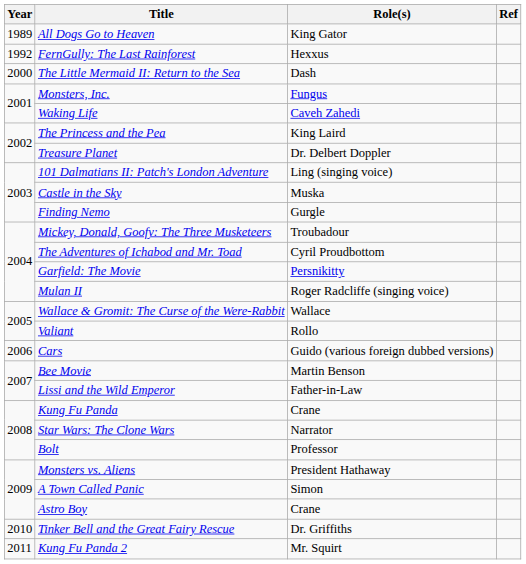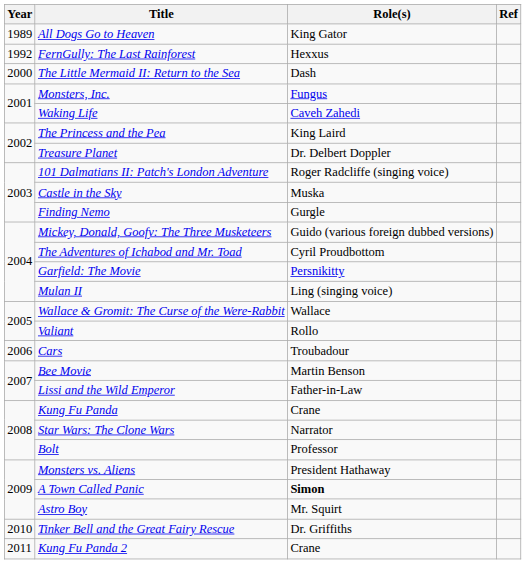101 Dalmatians II: Patch's London Adventure | Role(s): Ling (singing voice) -> Roger Radcliffe (singing voice)
Mickey, Donald, Goofy: The Three Musketeers | Role(s): Troubadour -> Guido (various foreign dubbed versions)
Mulan II | Role(s): Roger Radcliffe (singing voice) -> Ling (singing voice)
Cars | Role(s): Guido (various foreign dubbed versions) -> Troubadour
A Town Called Panic | Role(s): normal -> bold
Astro Boy | Role(s): Crane -> Mr. Squirt
Kung Fu Panda 2 | Role(s): Mr. Squirt -> Crane
